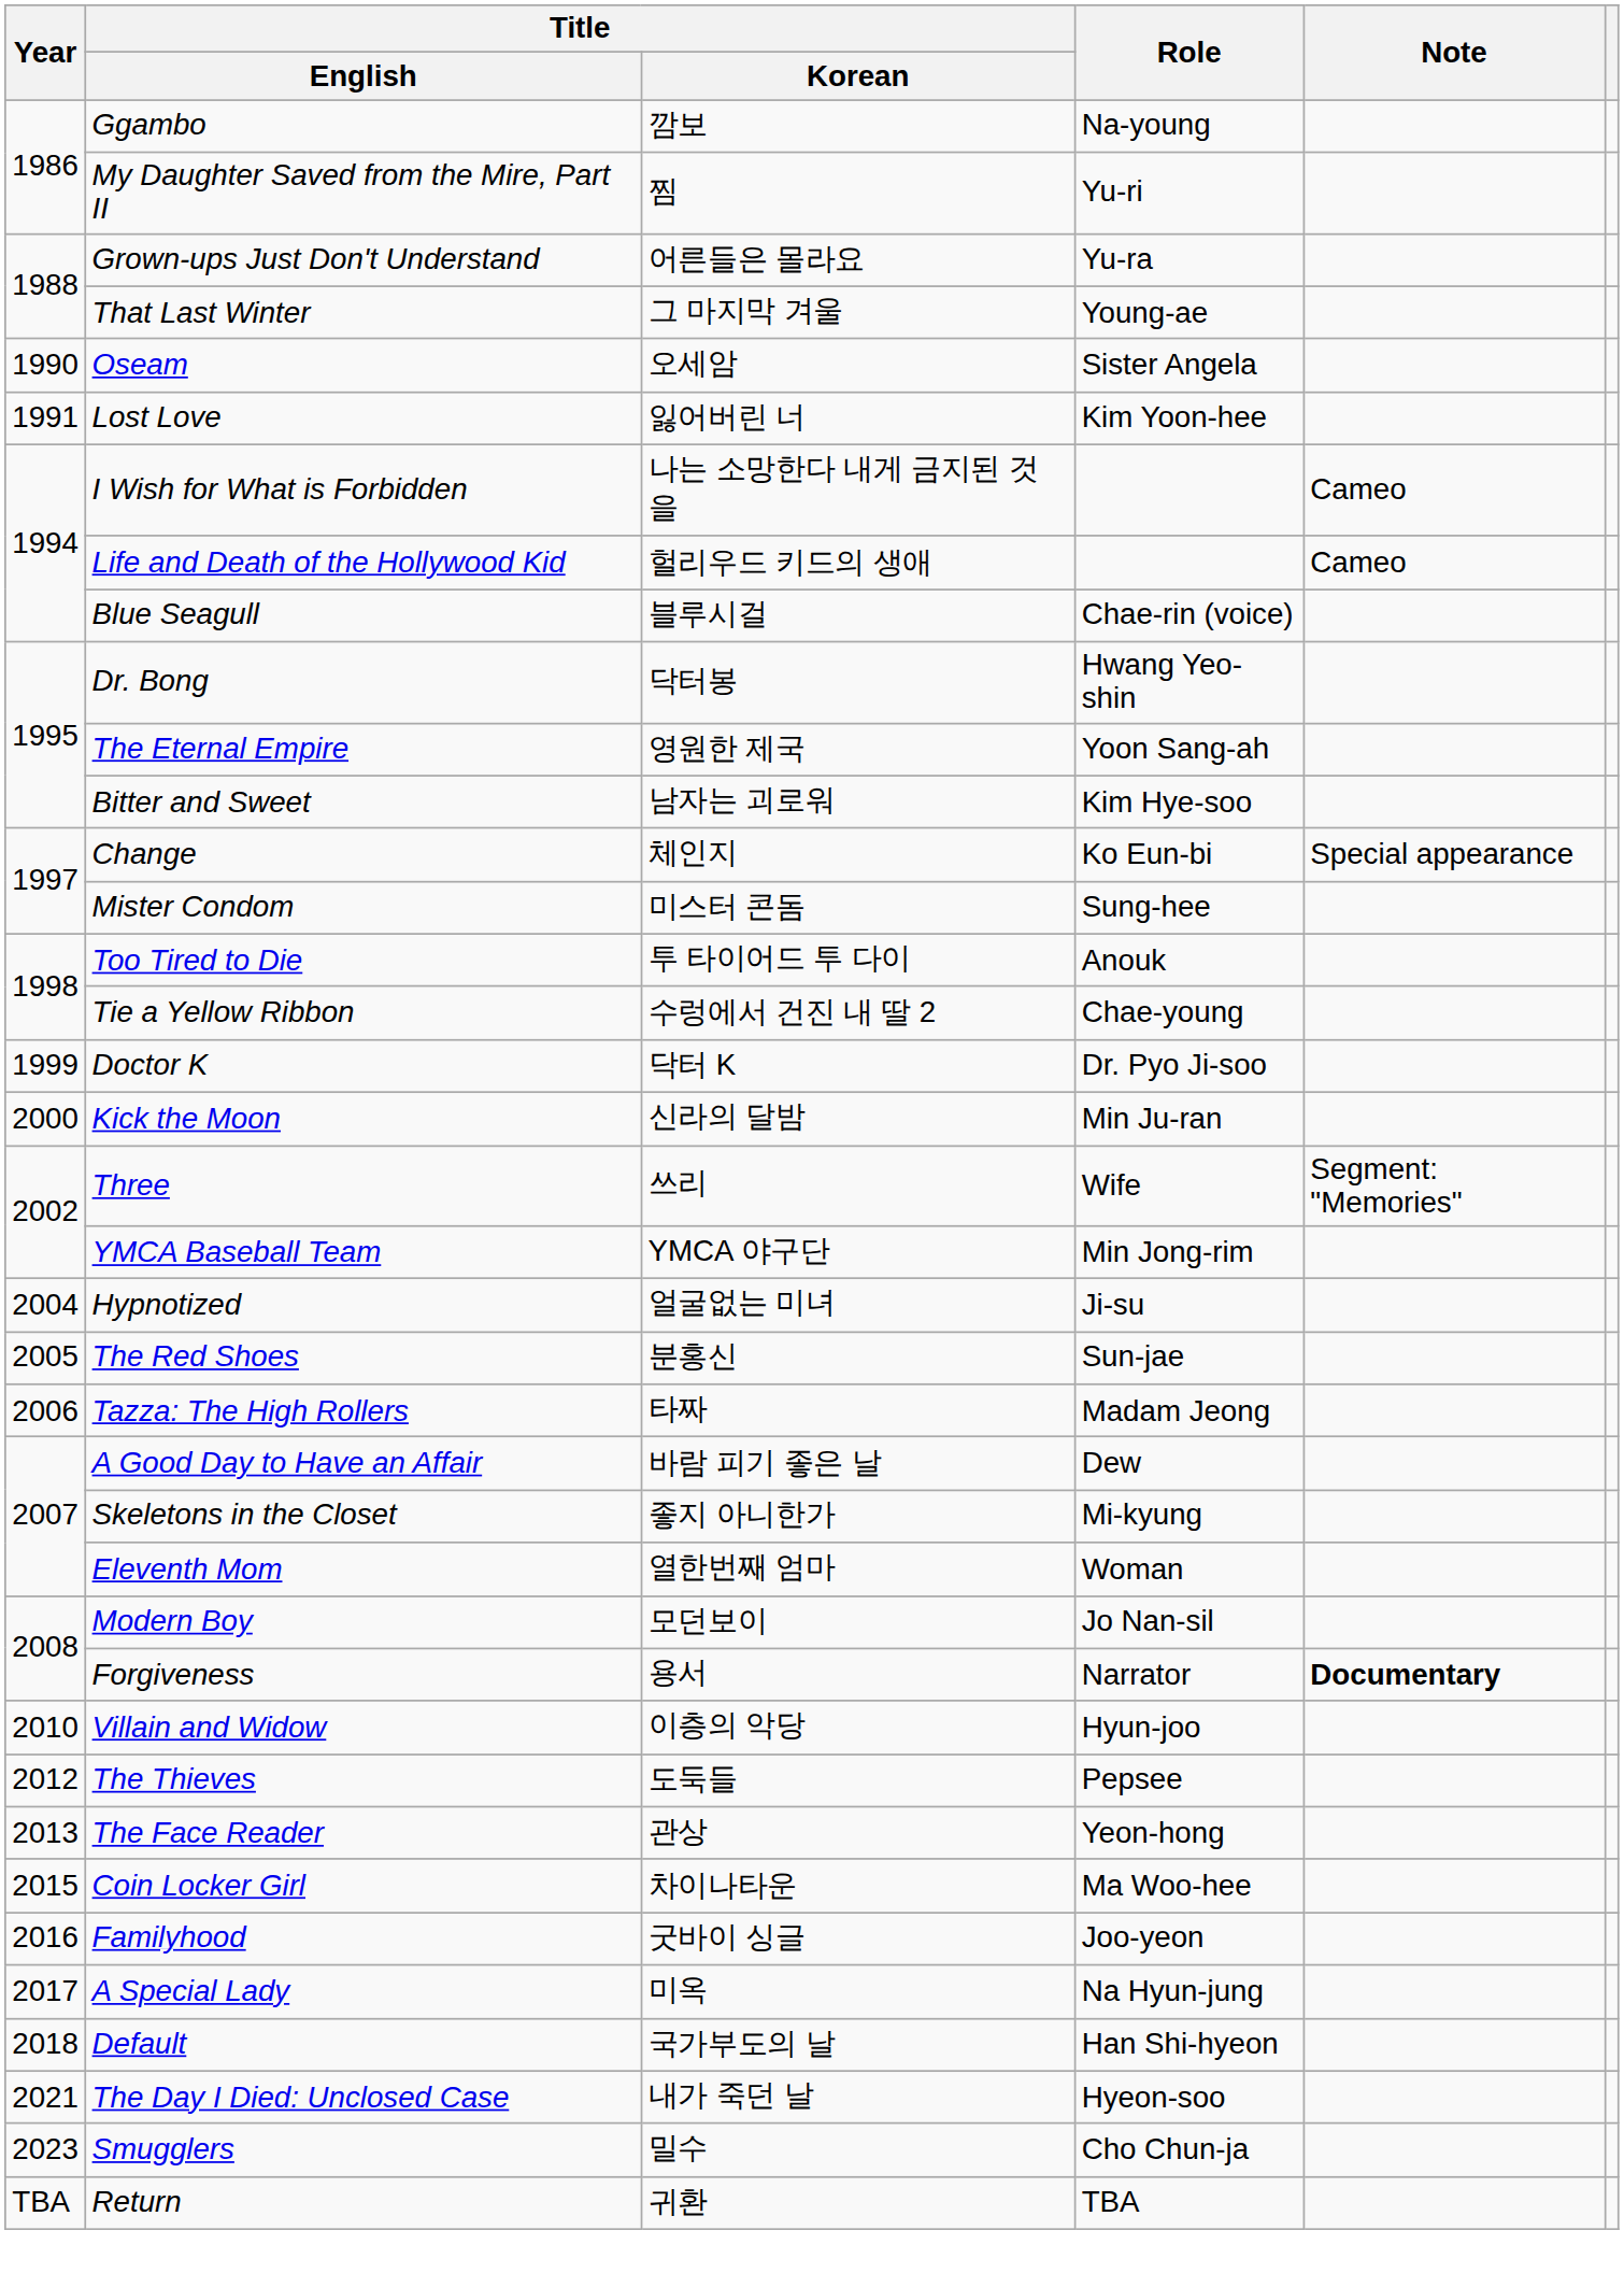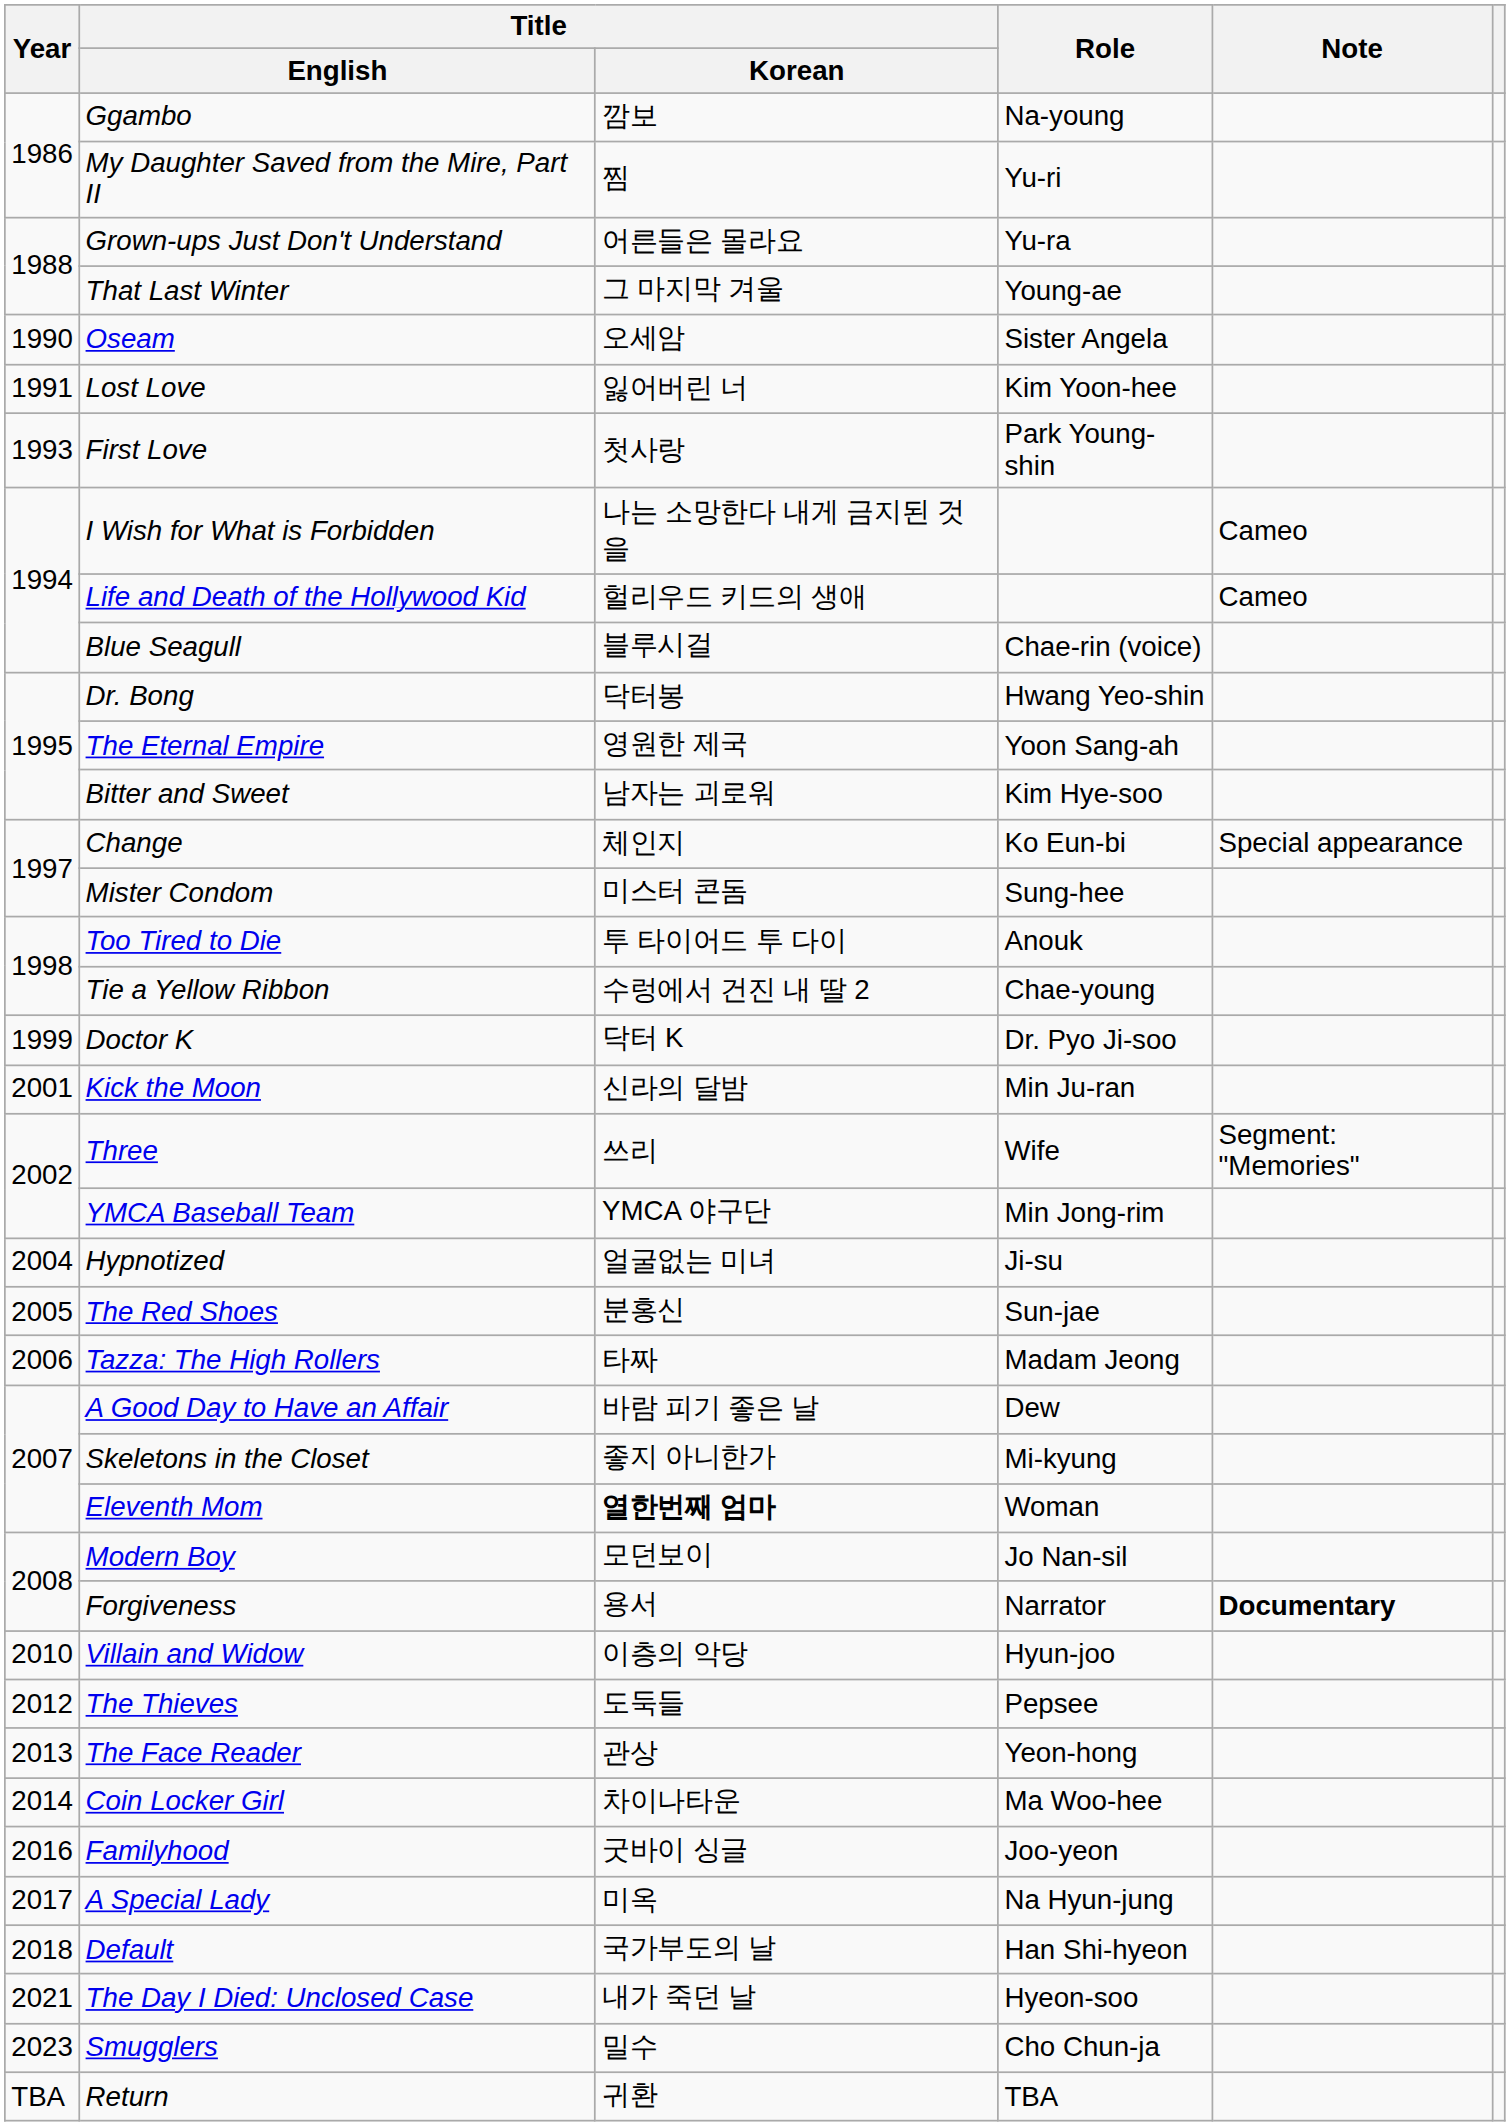+ row: 1993 | First Love | 첫사랑 | Park Young-shin
Kick the Moon | Year: 2000 -> 2001
Eleventh Mom | Title / Korean: normal -> bold
Coin Locker Girl | Year: 2015 -> 2014
